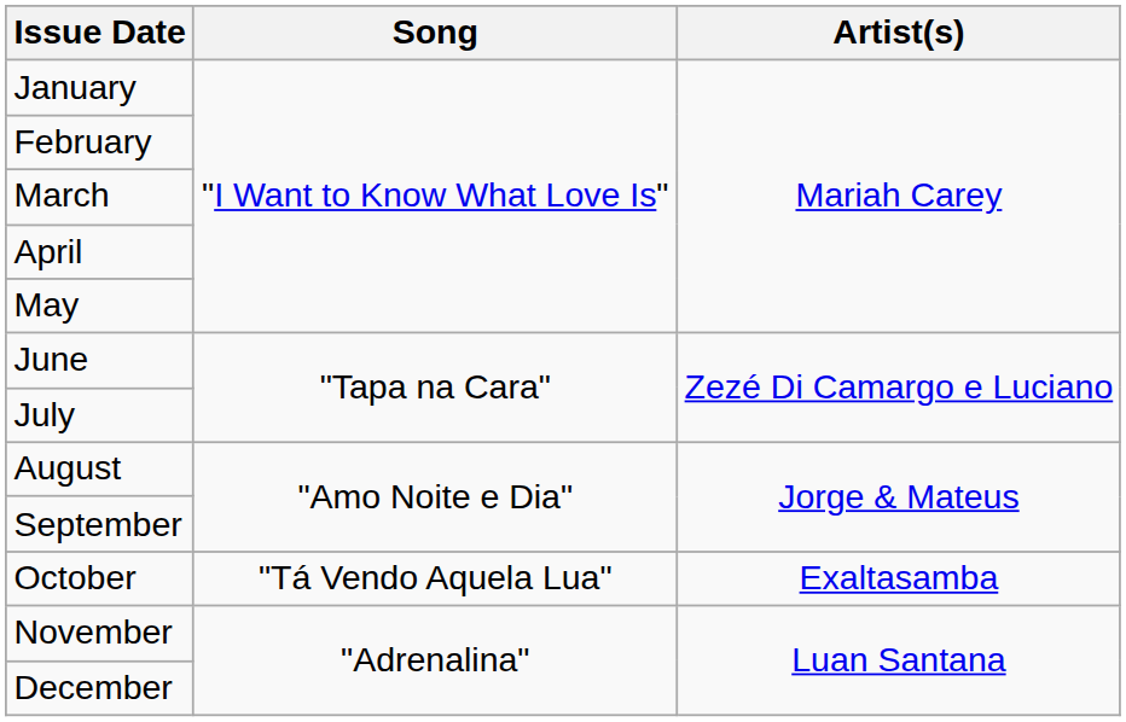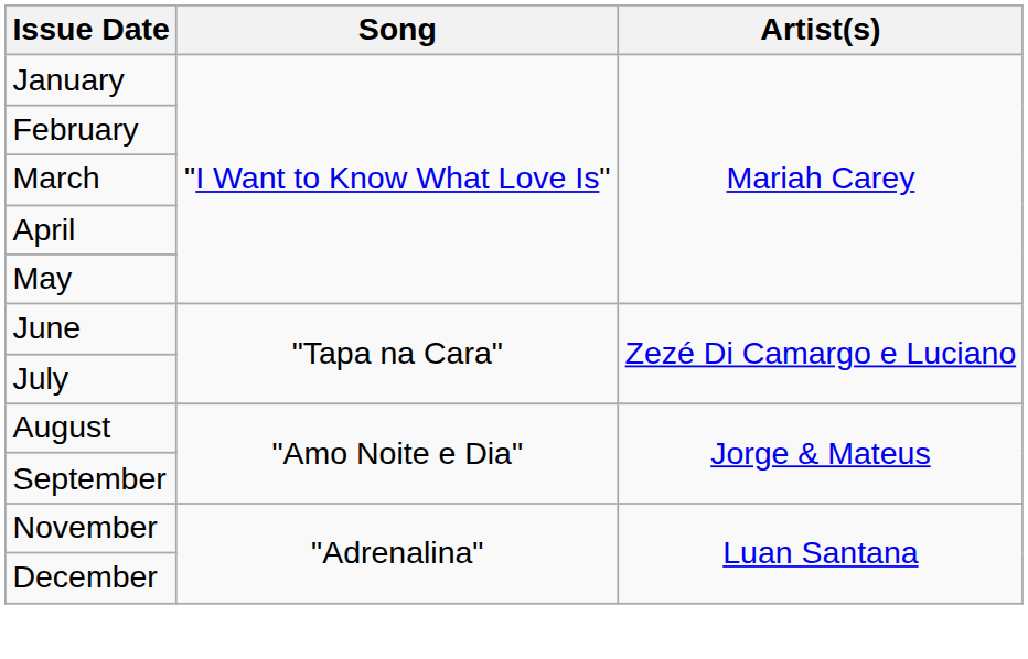- row: October | "Tá Vendo Aquela Lua" | Exaltasamba
